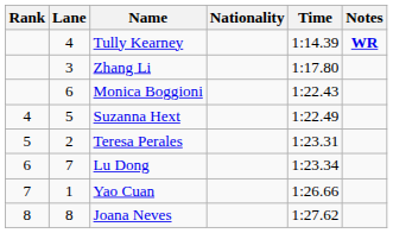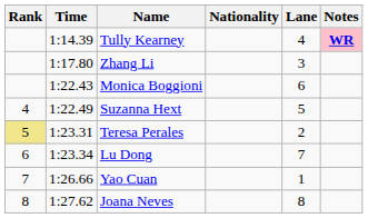columns swapped: Lane <-> Time
Tully Kearney | Notes: no background -> pink background
Teresa Perales | Rank: no background -> khaki background
